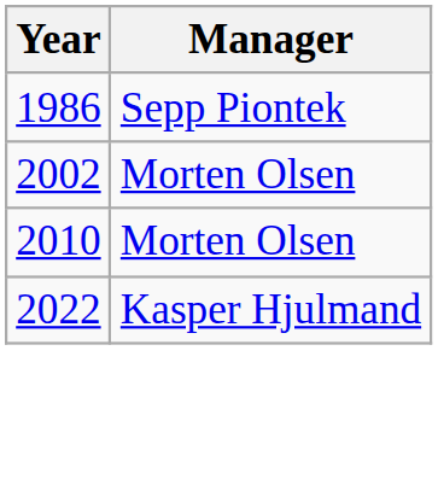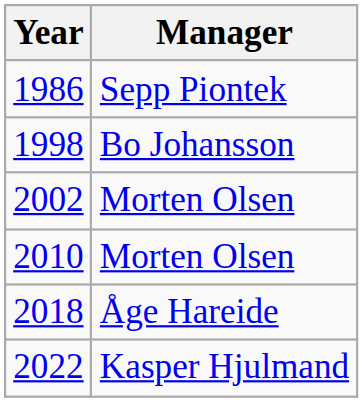+ row: 1998 | Bo Johansson
+ row: 2018 | Åge Hareide
